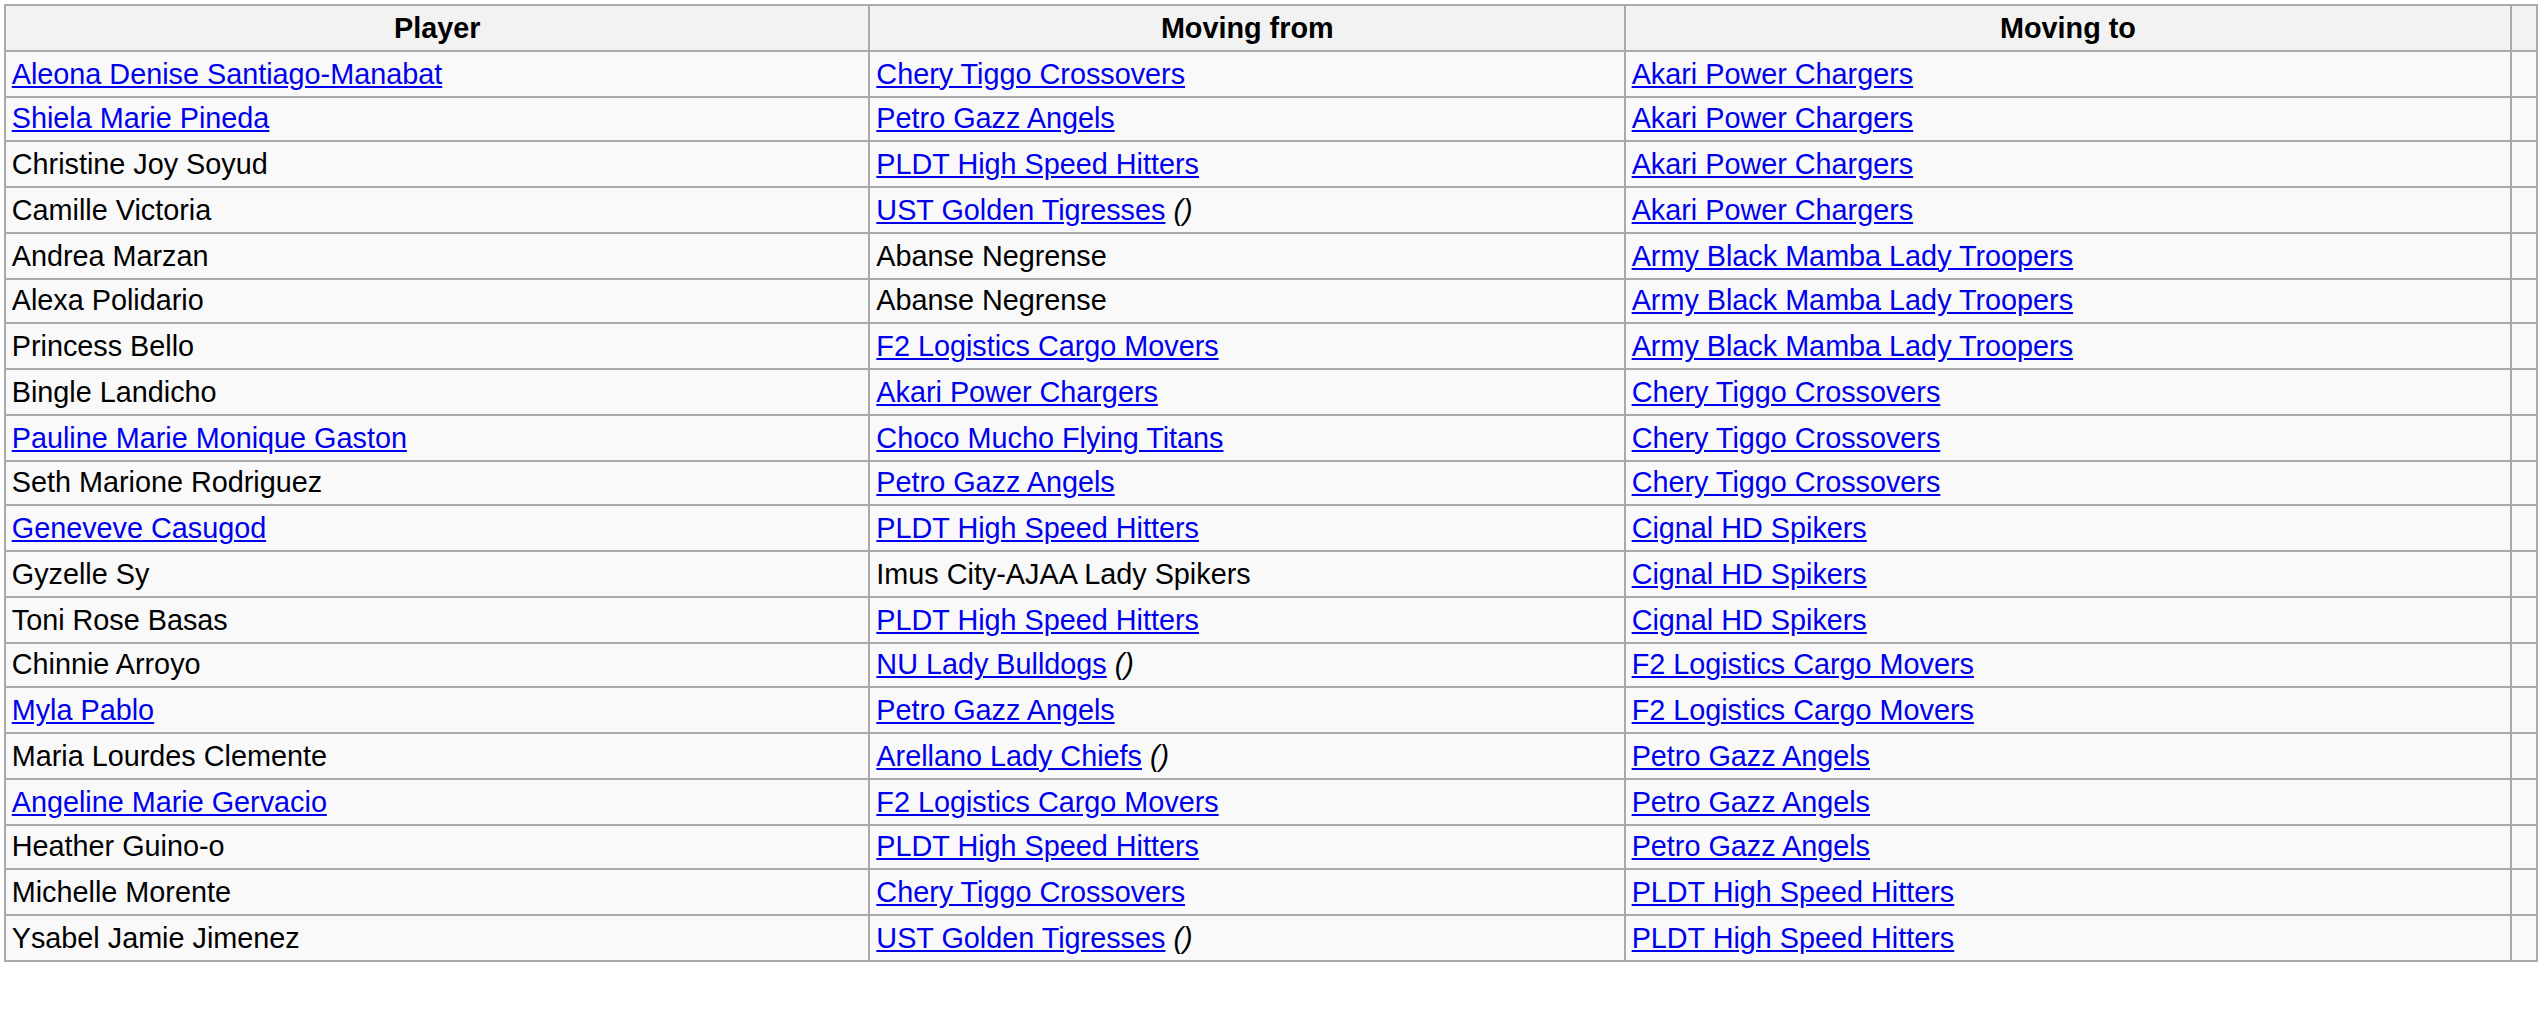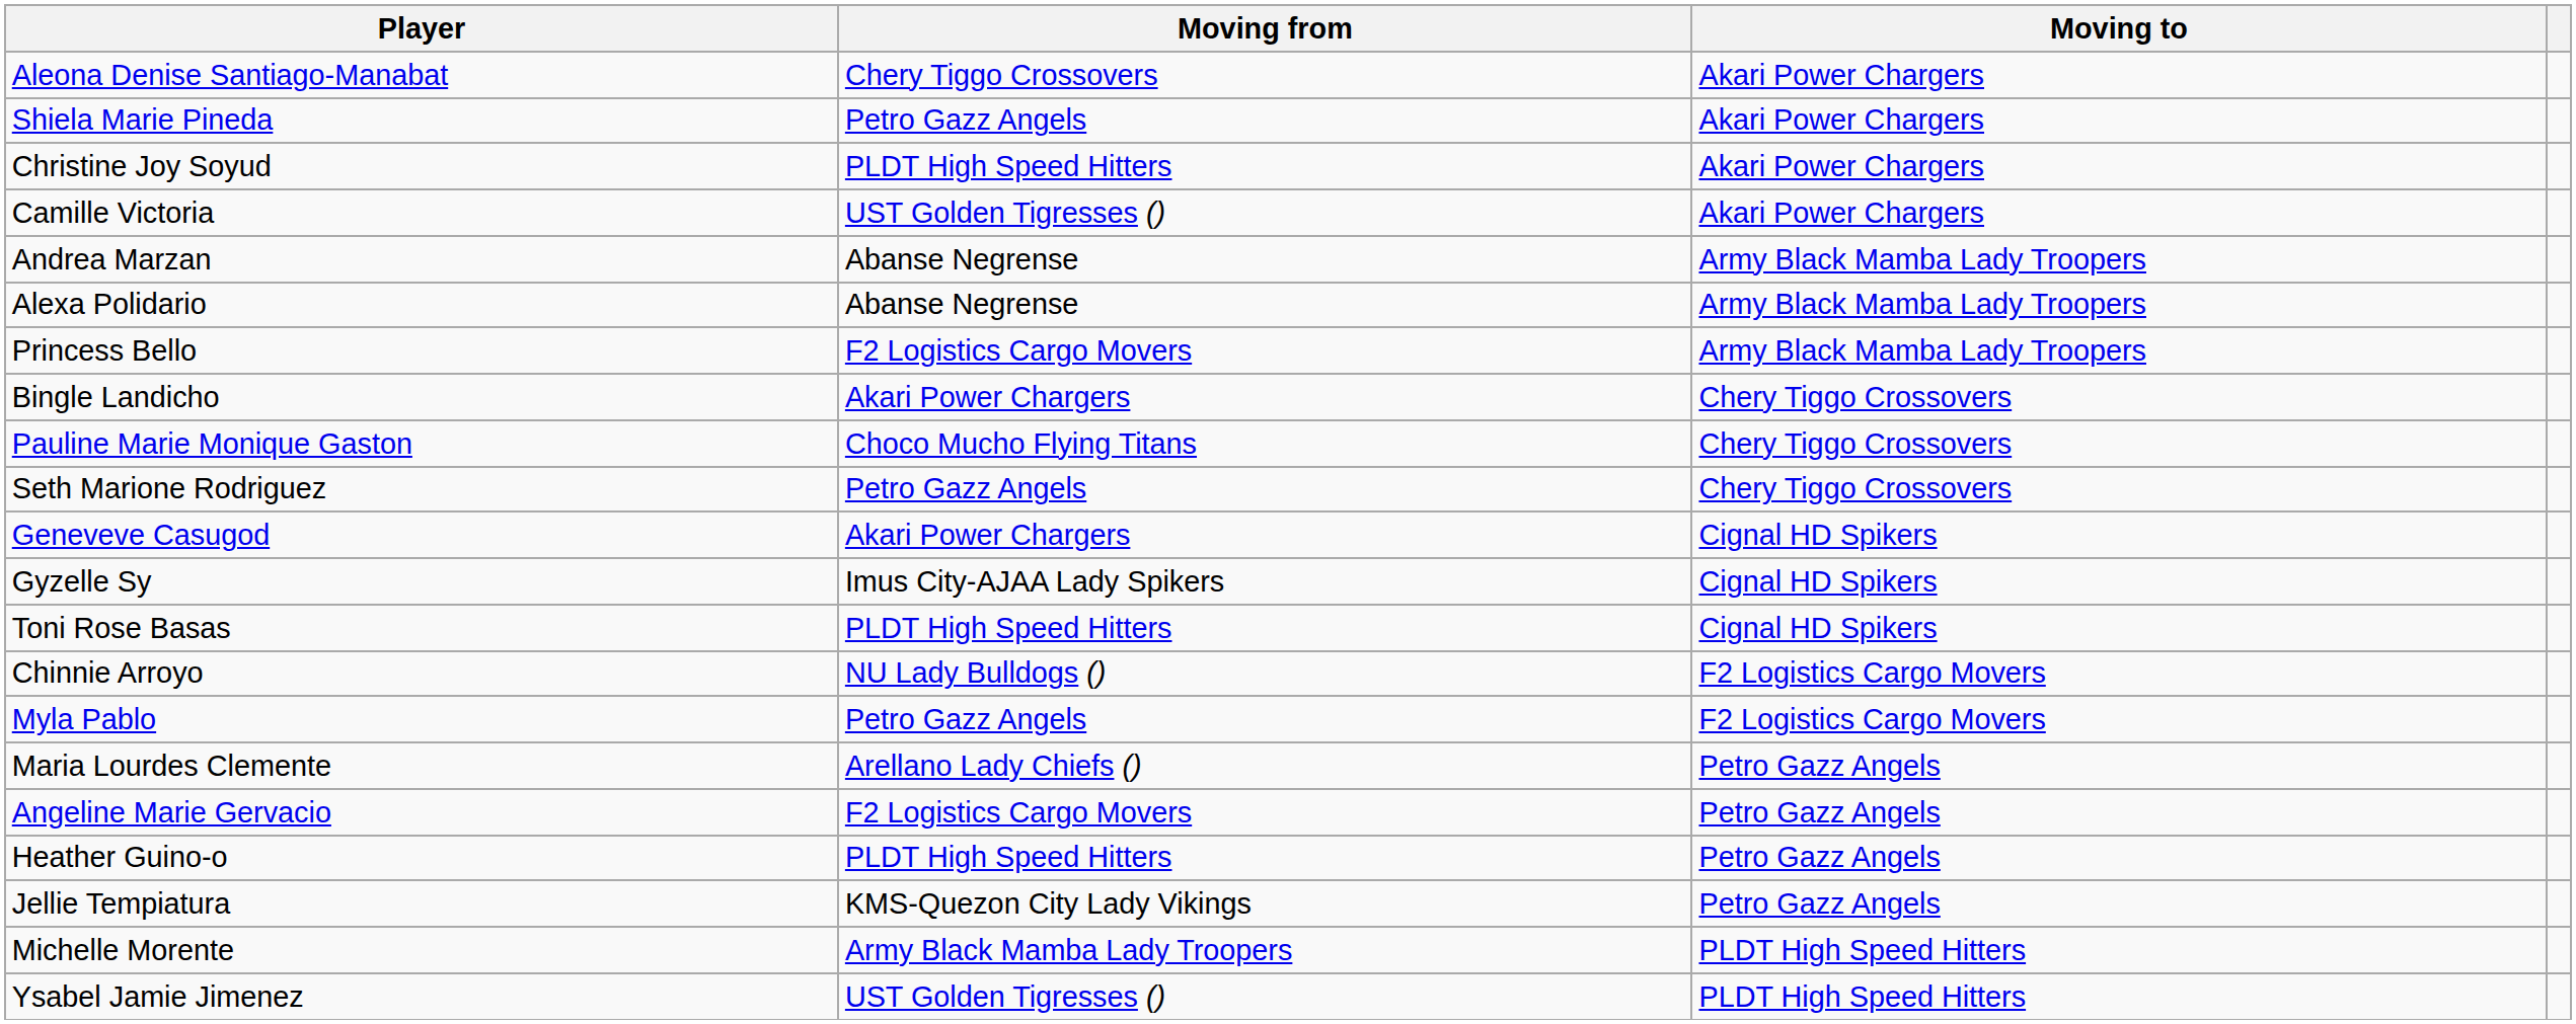Geneveve Casugod | Moving from: PLDT High Speed Hitters -> Akari Power Chargers
+ row: Jellie Tempiatura | KMS-Quezon City Lady Vikings | Petro Gazz Angels
Michelle Morente | Moving from: Chery Tiggo Crossovers -> Army Black Mamba Lady Troopers
